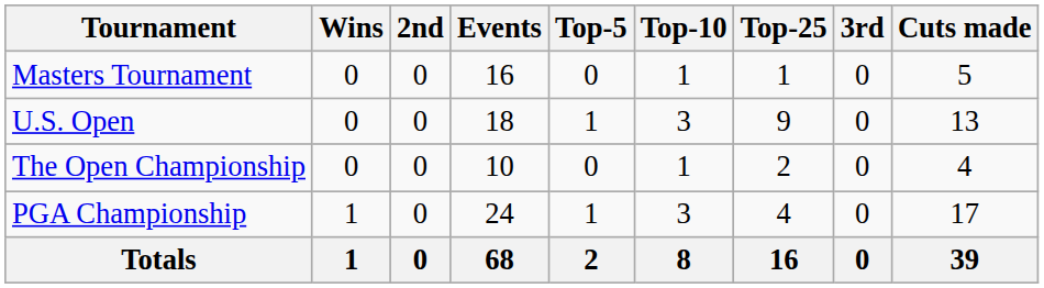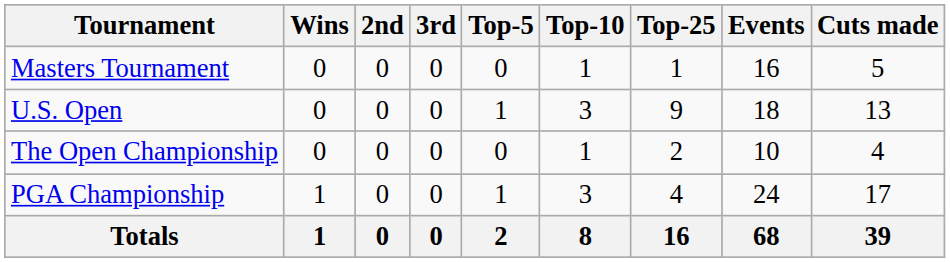columns swapped: 3rd <-> Events
